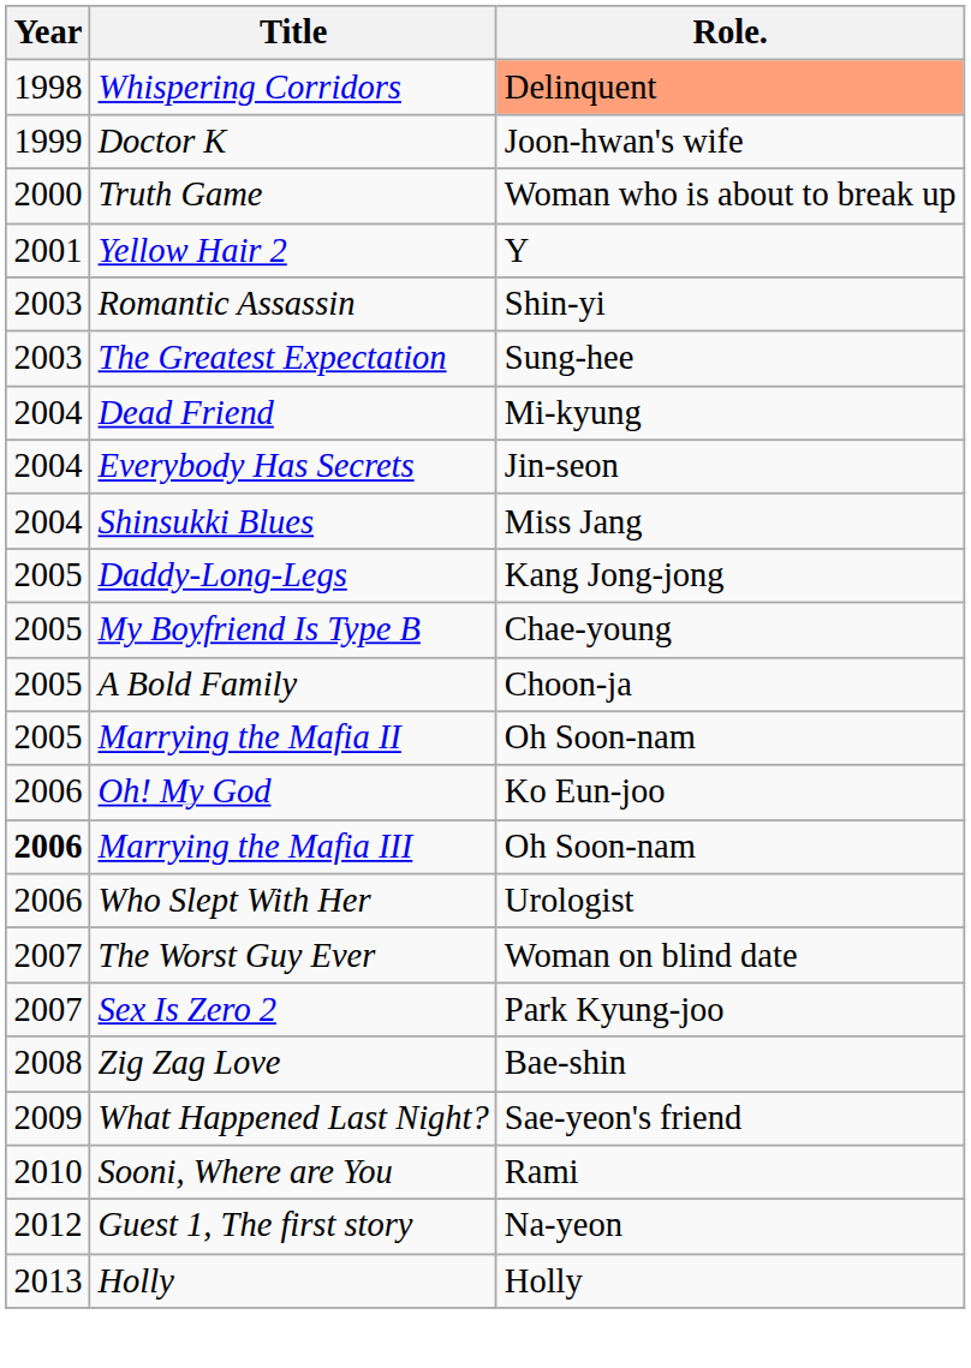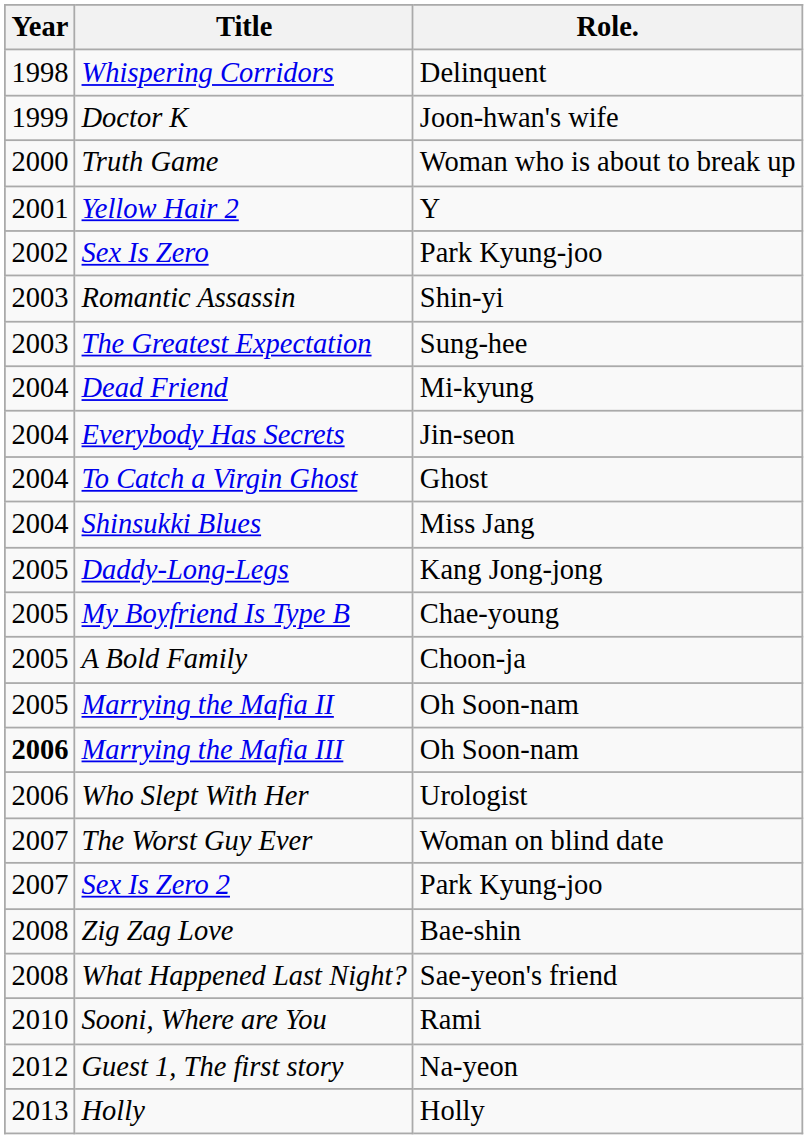Whispering Corridors | Role.: lightsalmon background -> no background
+ row: 2002 | Sex Is Zero | Park Kyung-joo
+ row: 2004 | To Catch a Virgin Ghost | Ghost
- row: 2006 | Oh! My God | Ko Eun-joo
What Happened Last Night? | Year: 2009 -> 2008
